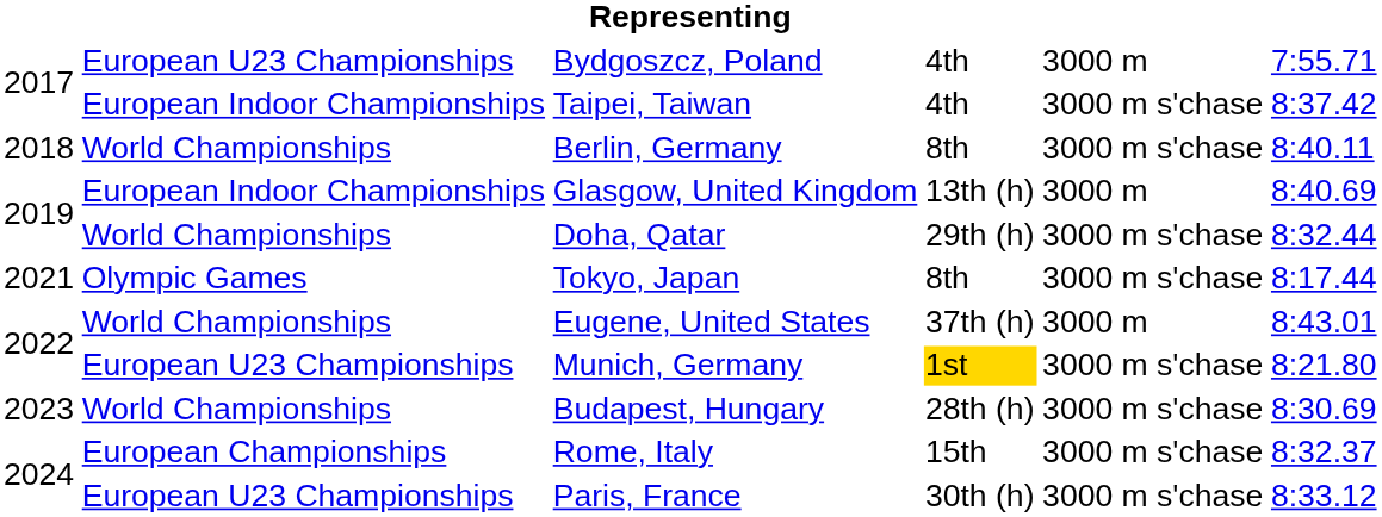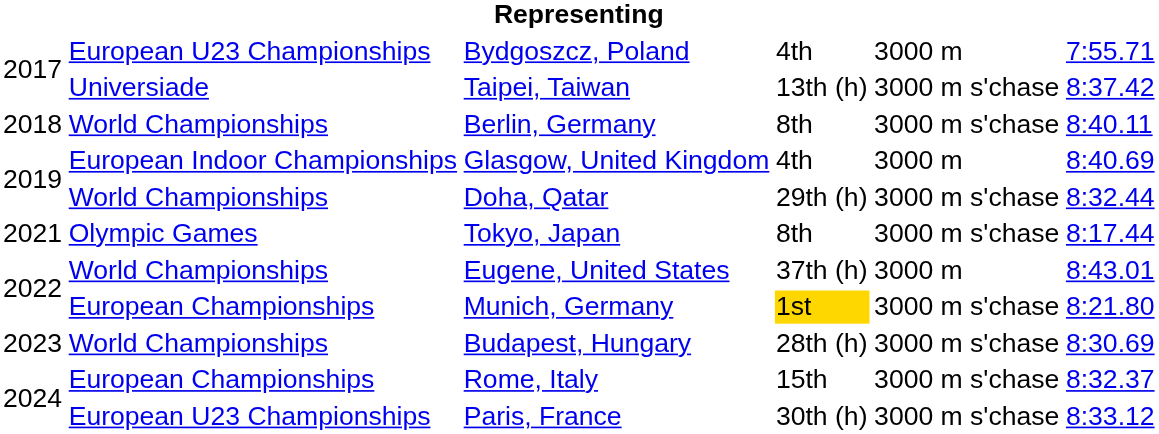Taipei, Taiwan | column 2: European Indoor Championships -> Universiade
Taipei, Taiwan | column 4: 4th -> 13th (h)
Glasgow, United Kingdom | column 4: 13th (h) -> 4th
Munich, Germany | column 2: European U23 Championships -> European Championships
